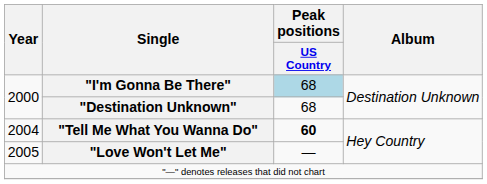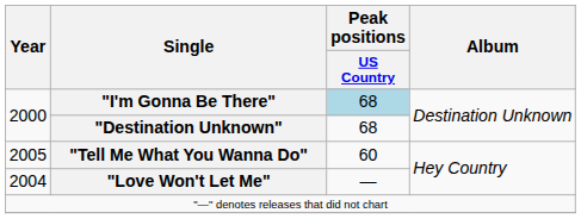"Tell Me What You Wanna Do" | Year: 2004 -> 2005
"Tell Me What You Wanna Do" | Peak positions / US Country: bold -> normal
"Love Won't Let Me" | Year: 2005 -> 2004
